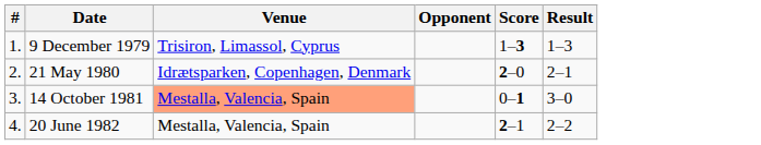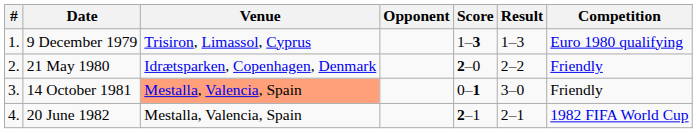+ column: Competition | Euro 1980 qualifying | Friendly | Friendly | 1982 FIFA World Cup
21 May 1980 | Result: 2–1 -> 2–2
20 June 1982 | Result: 2–2 -> 2–1
